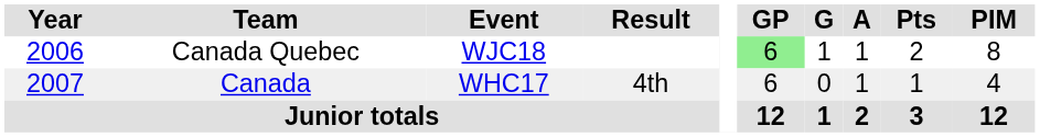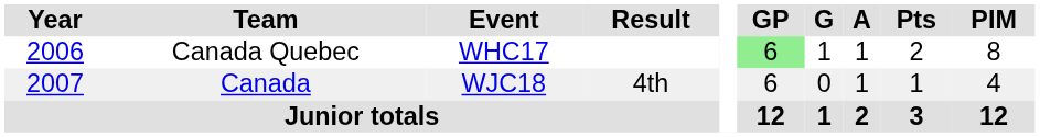Canada Quebec | Event: WJC18 -> WHC17
Canada | Event: WHC17 -> WJC18
